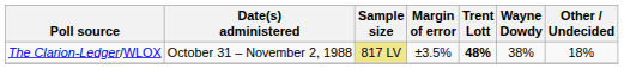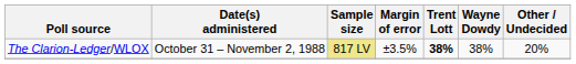The Clarion-Ledger/WLOX | Trent Lott: 48% -> 38%
The Clarion-Ledger/WLOX | Other / Undecided: 18% -> 20%
